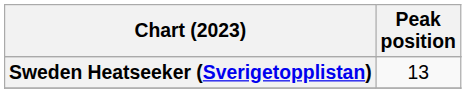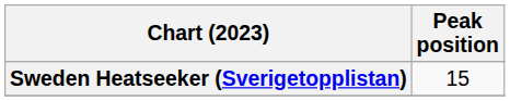Sweden Heatseeker (Sverigetopplistan) | Peak position: 13 -> 15
